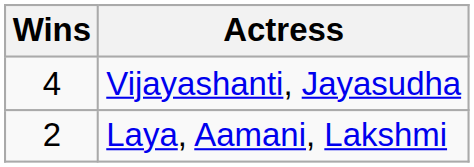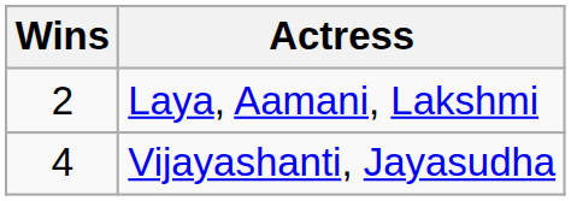rows swapped: Vijayashanti, Jayasudha <-> Laya, Aamani, Lakshmi
